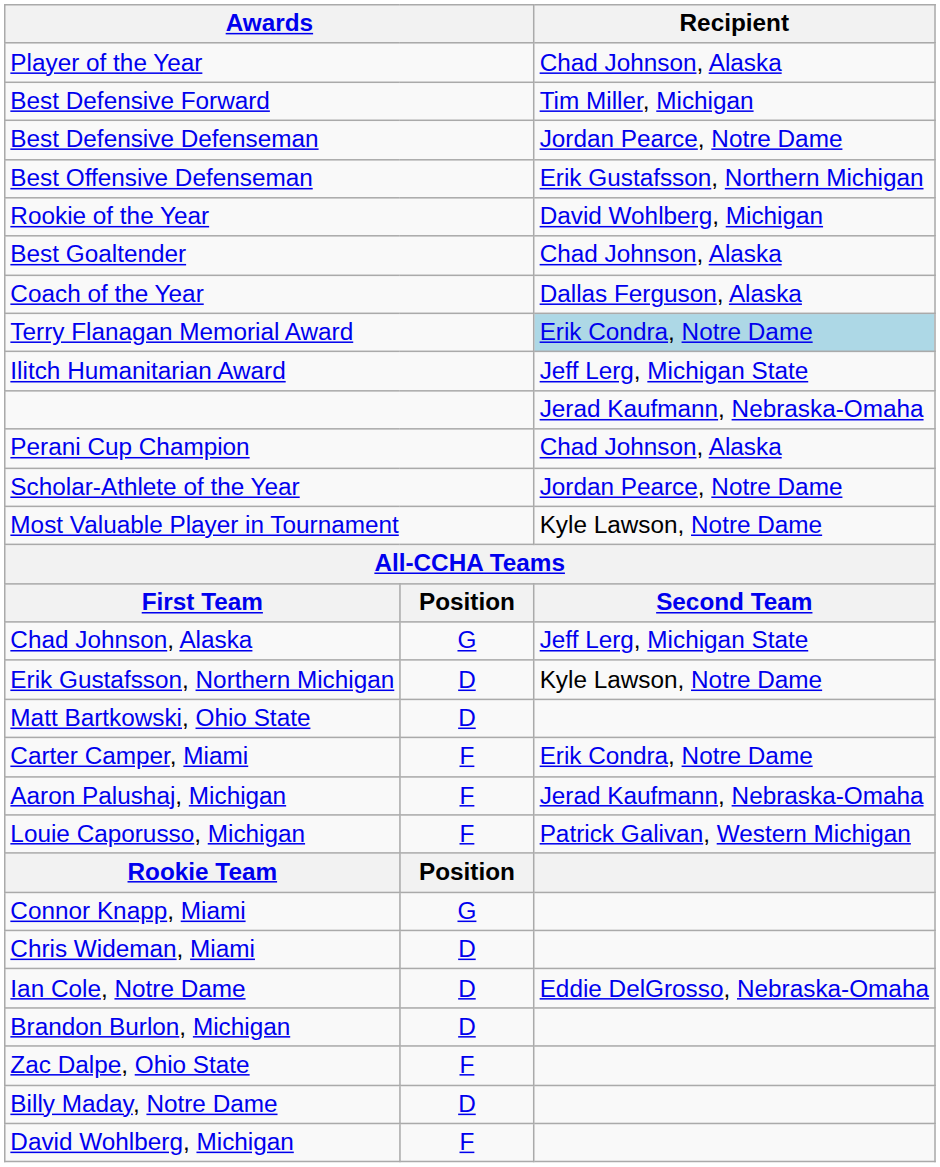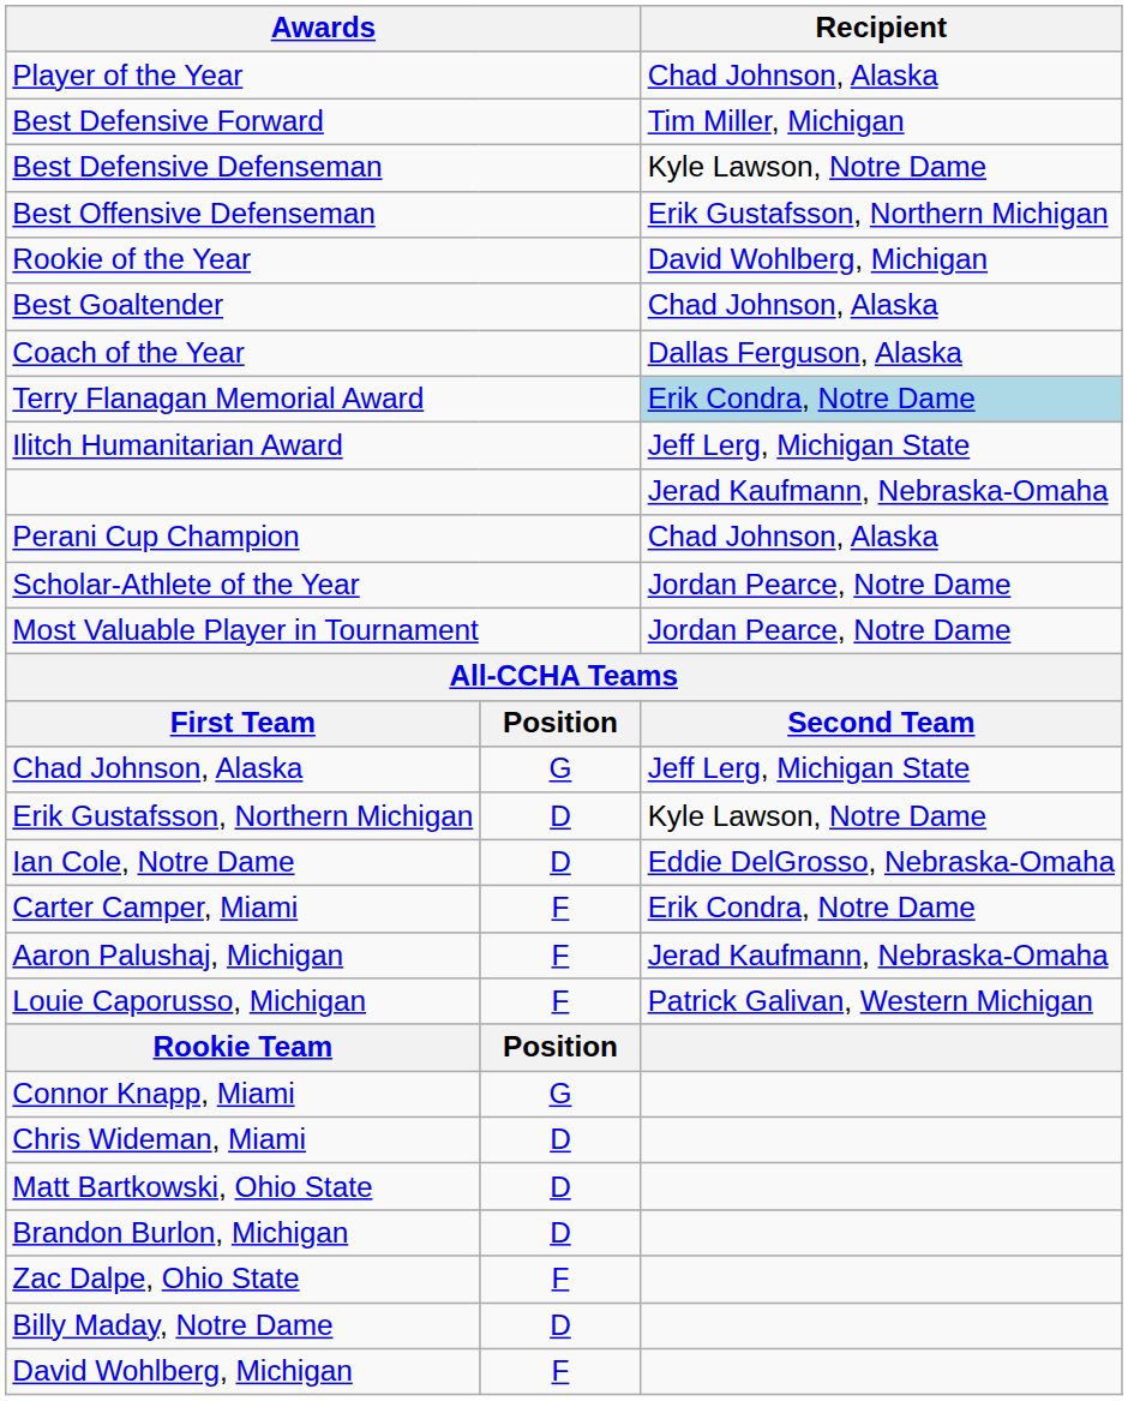Best Defensive Defenseman | Recipient: Jordan Pearce, Notre Dame -> Kyle Lawson, Notre Dame
Most Valuable Player in Tournament | Recipient: Kyle Lawson, Notre Dame -> Jordan Pearce, Notre Dame
rows swapped: Ian Cole, Notre Dame <-> Matt Bartkowski, Ohio State
